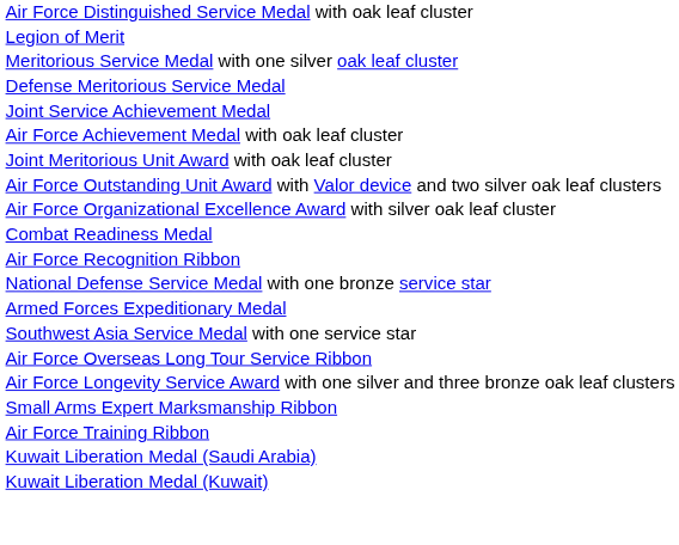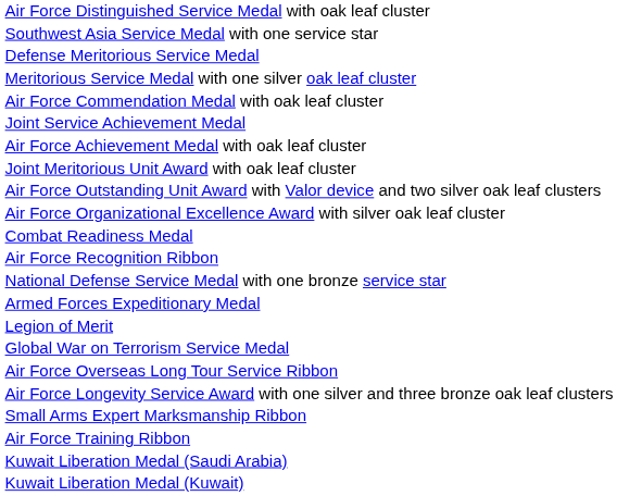rows swapped: Legion of Merit <-> Southwest Asia Service Medal with one service star
rows swapped: Defense Meritorious Service Medal <-> Meritorious Service Medal with one silver oak leaf cluster
+ row: Air Force Commendation Medal with oak leaf cluster
+ row: Global War on Terrorism Service Medal
